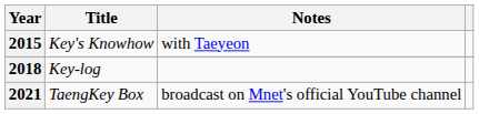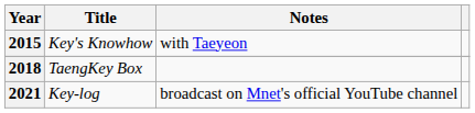2018 | Title: Key-log -> TaengKey Box
2021 | Title: TaengKey Box -> Key-log
